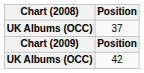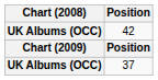rows swapped: 37 <-> 42
